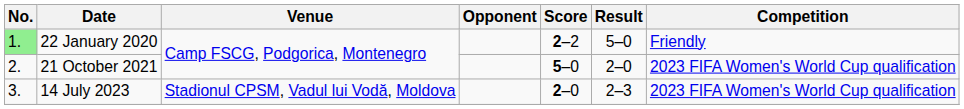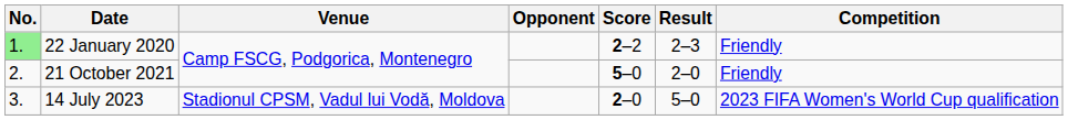22 January 2020 | Result: 5–0 -> 2–3
21 October 2021 | Competition: 2023 FIFA Women's World Cup qualification -> Friendly
14 July 2023 | Result: 2–3 -> 5–0
